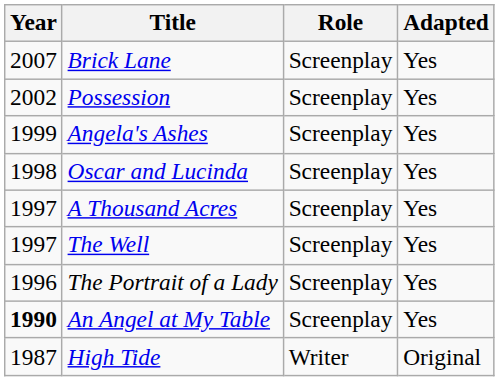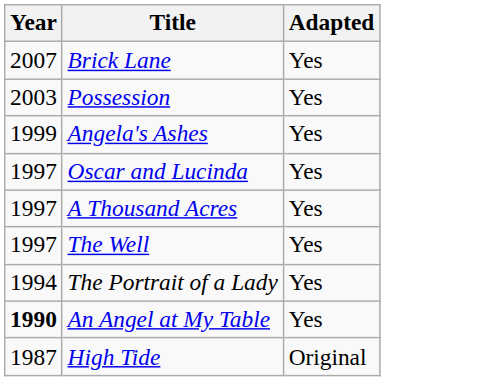- column: Role | Screenplay | Screenplay | Screenplay | Screenplay | Screenplay | Screenplay | Screenplay | Screenplay | Writer
Possession | Year: 2002 -> 2003
Oscar and Lucinda | Year: 1998 -> 1997
The Portrait of a Lady | Year: 1996 -> 1994
